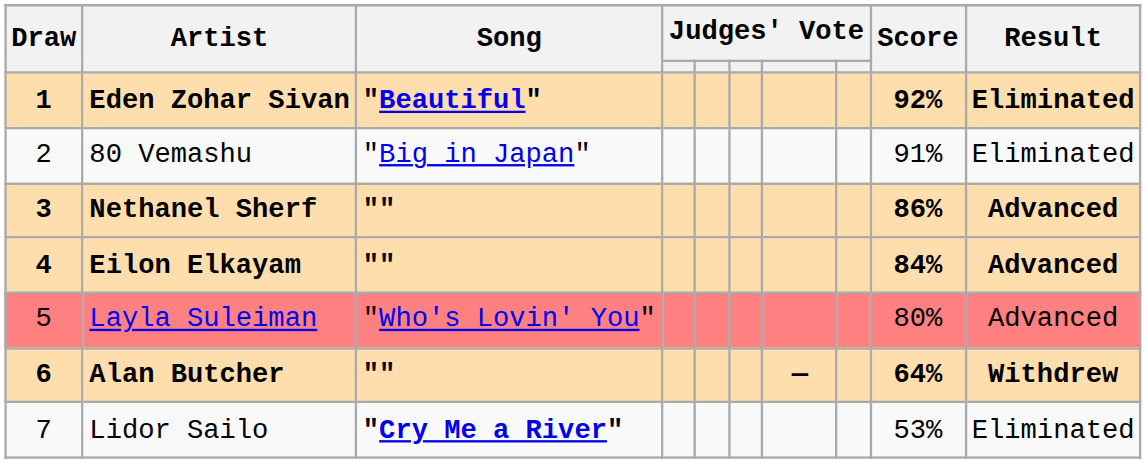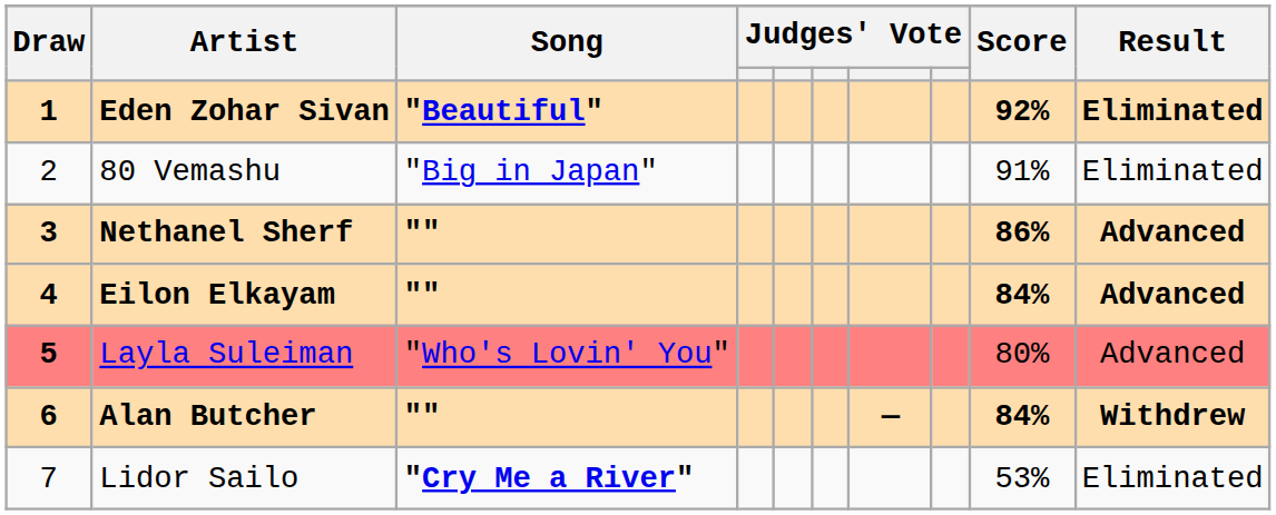Layla Suleiman | Draw: normal -> bold
Alan Butcher | Score: 64% -> 84%
